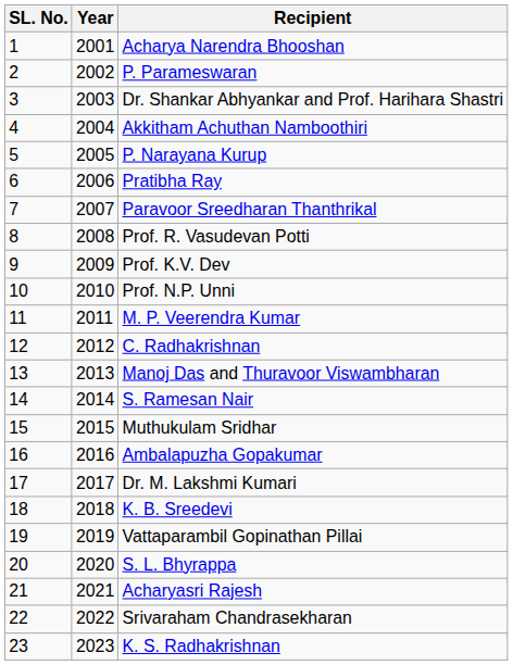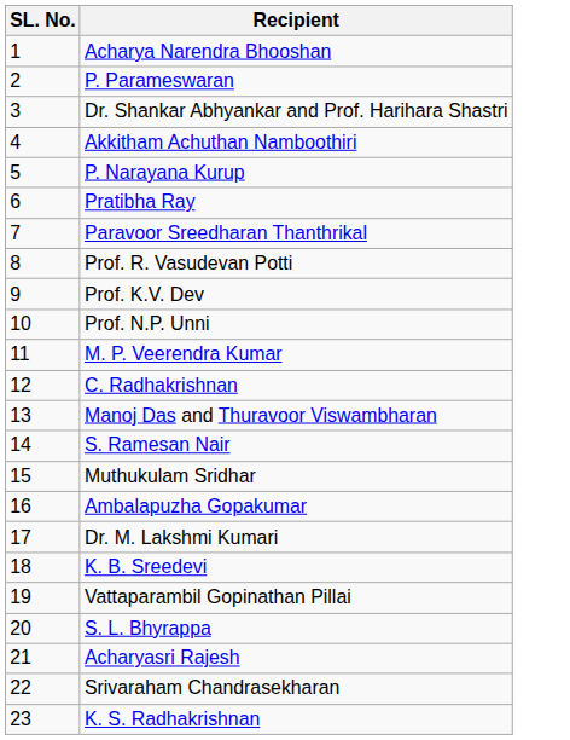- column: Year | 2001 | 2002 | 2003 | 2004 | 2005 | 2006 | 2007 | 2008 | 2009 | 2010 | 2011 | 2012 | 2013 | 2014 | 2015 | 2016 | 2017 | 2018 | 2019 | 2020 | 2021 | 2022 | 2023
